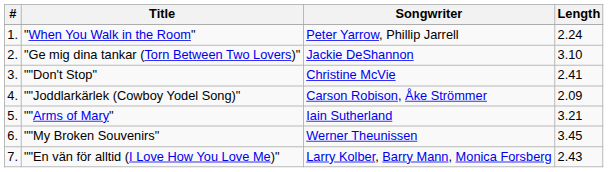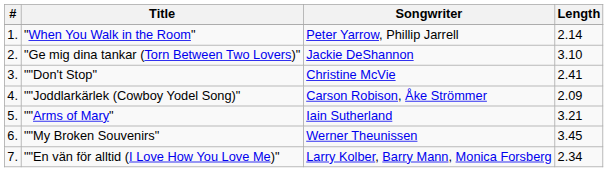"When You Walk in the Room" | Length: 2.24 -> 2.14
""En vän för alltid (I Love How You Love Me)" | Length: 2.43 -> 2.34
